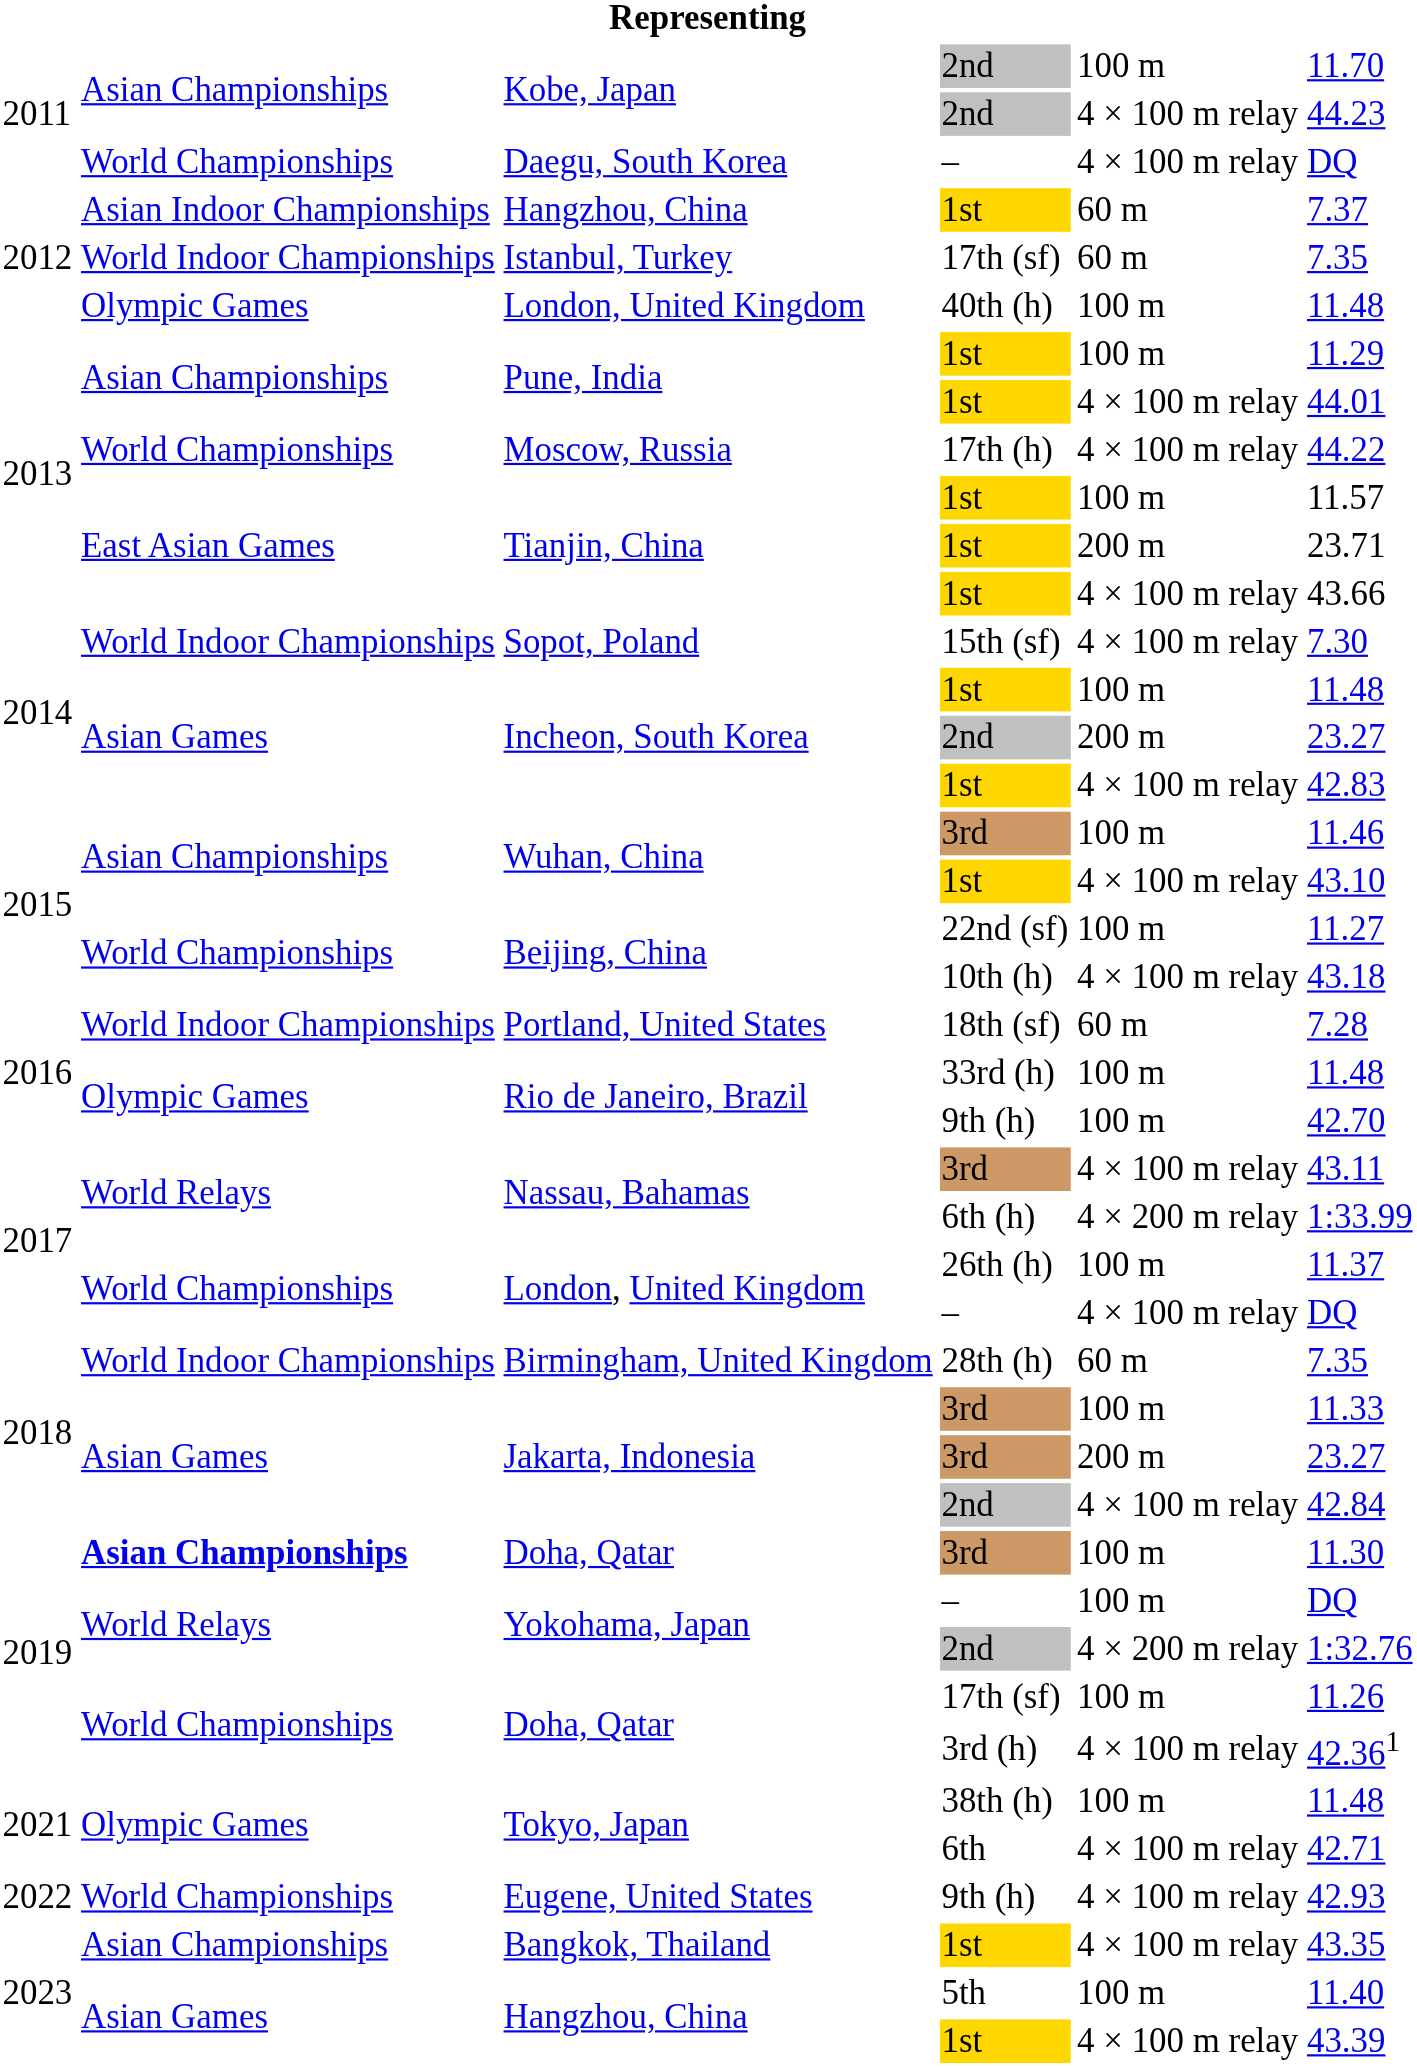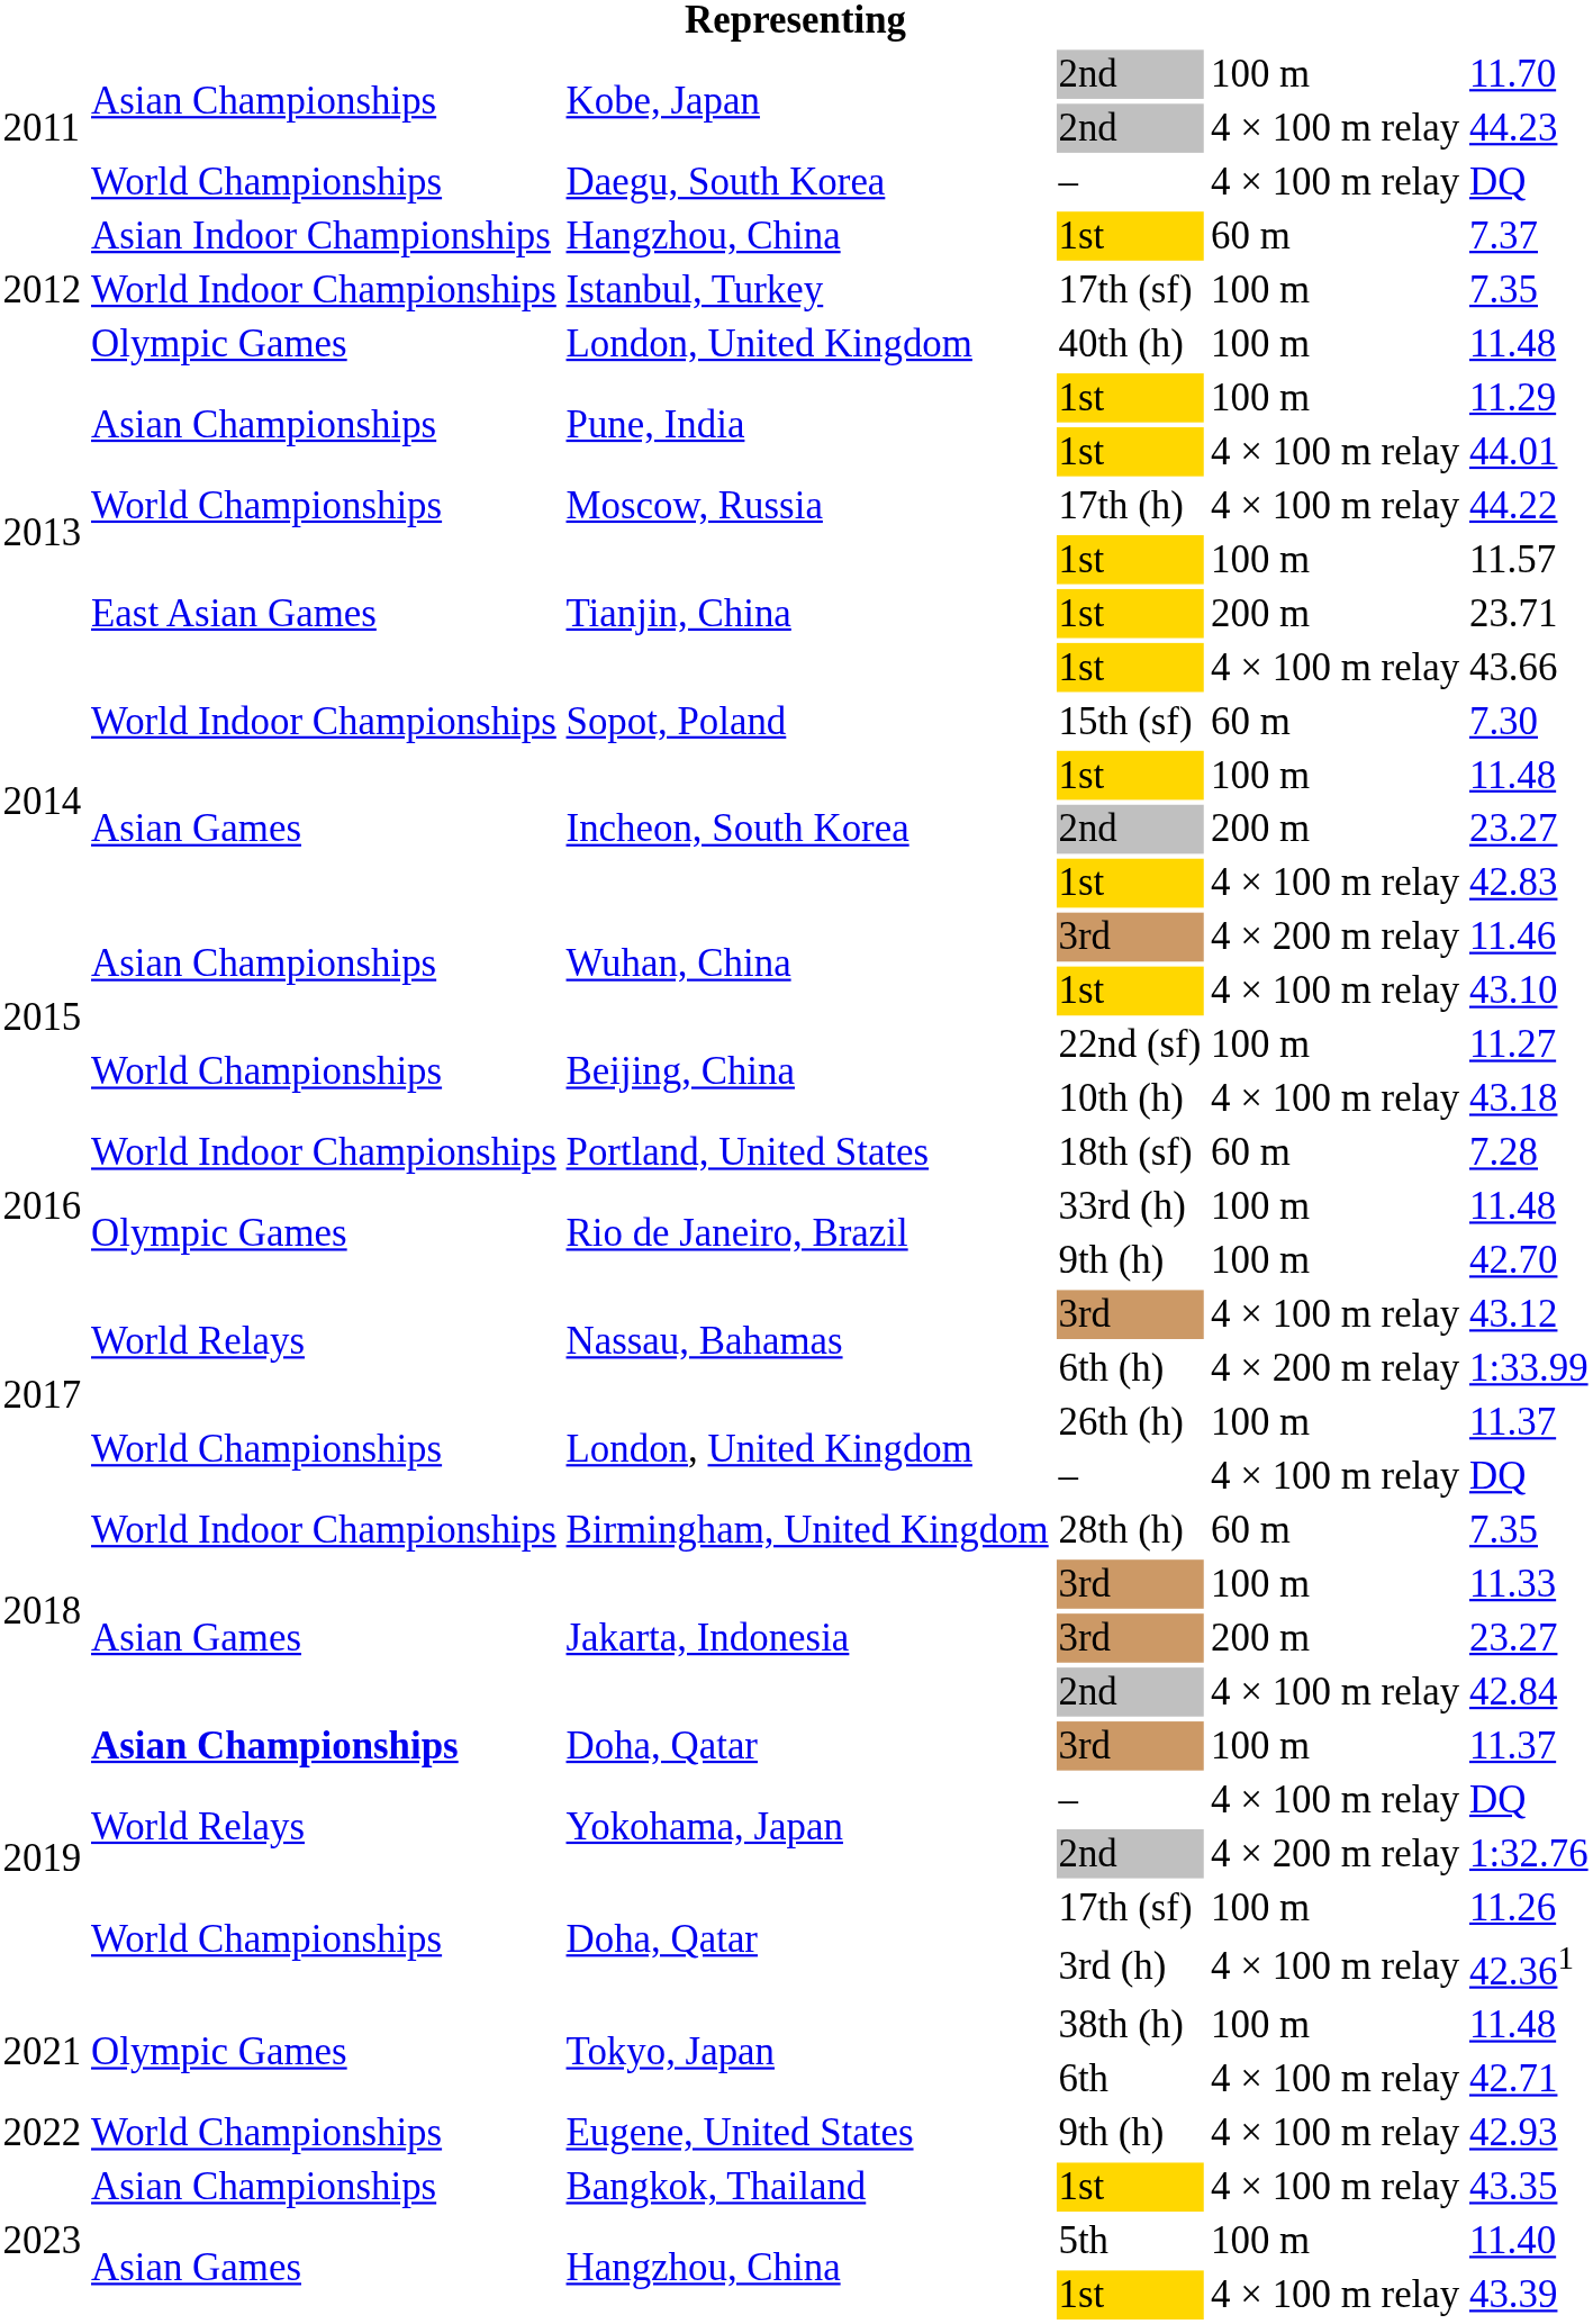Istanbul, Turkey | column 5: 60 m -> 100 m
Sopot, Poland | column 5: 4 × 100 m relay -> 60 m
Wuhan, China / 3rd | column 5: 100 m -> 4 × 200 m relay
Nassau, Bahamas / 3rd | column 6: 43.11 -> 43.12
Doha, Qatar / 3rd | column 6: 11.30 -> 11.37
Yokohama, Japan / – | column 5: 100 m -> 4 × 100 m relay
